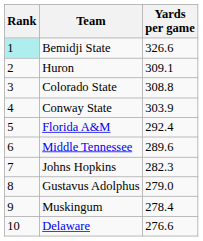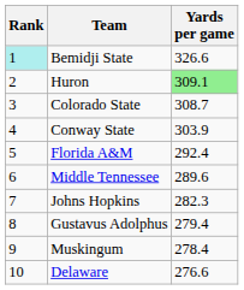Huron | Yards per game: no background -> lightgreen background
Colorado State | Yards per game: 308.8 -> 308.7
Gustavus Adolphus | Yards per game: 279.0 -> 279.4
